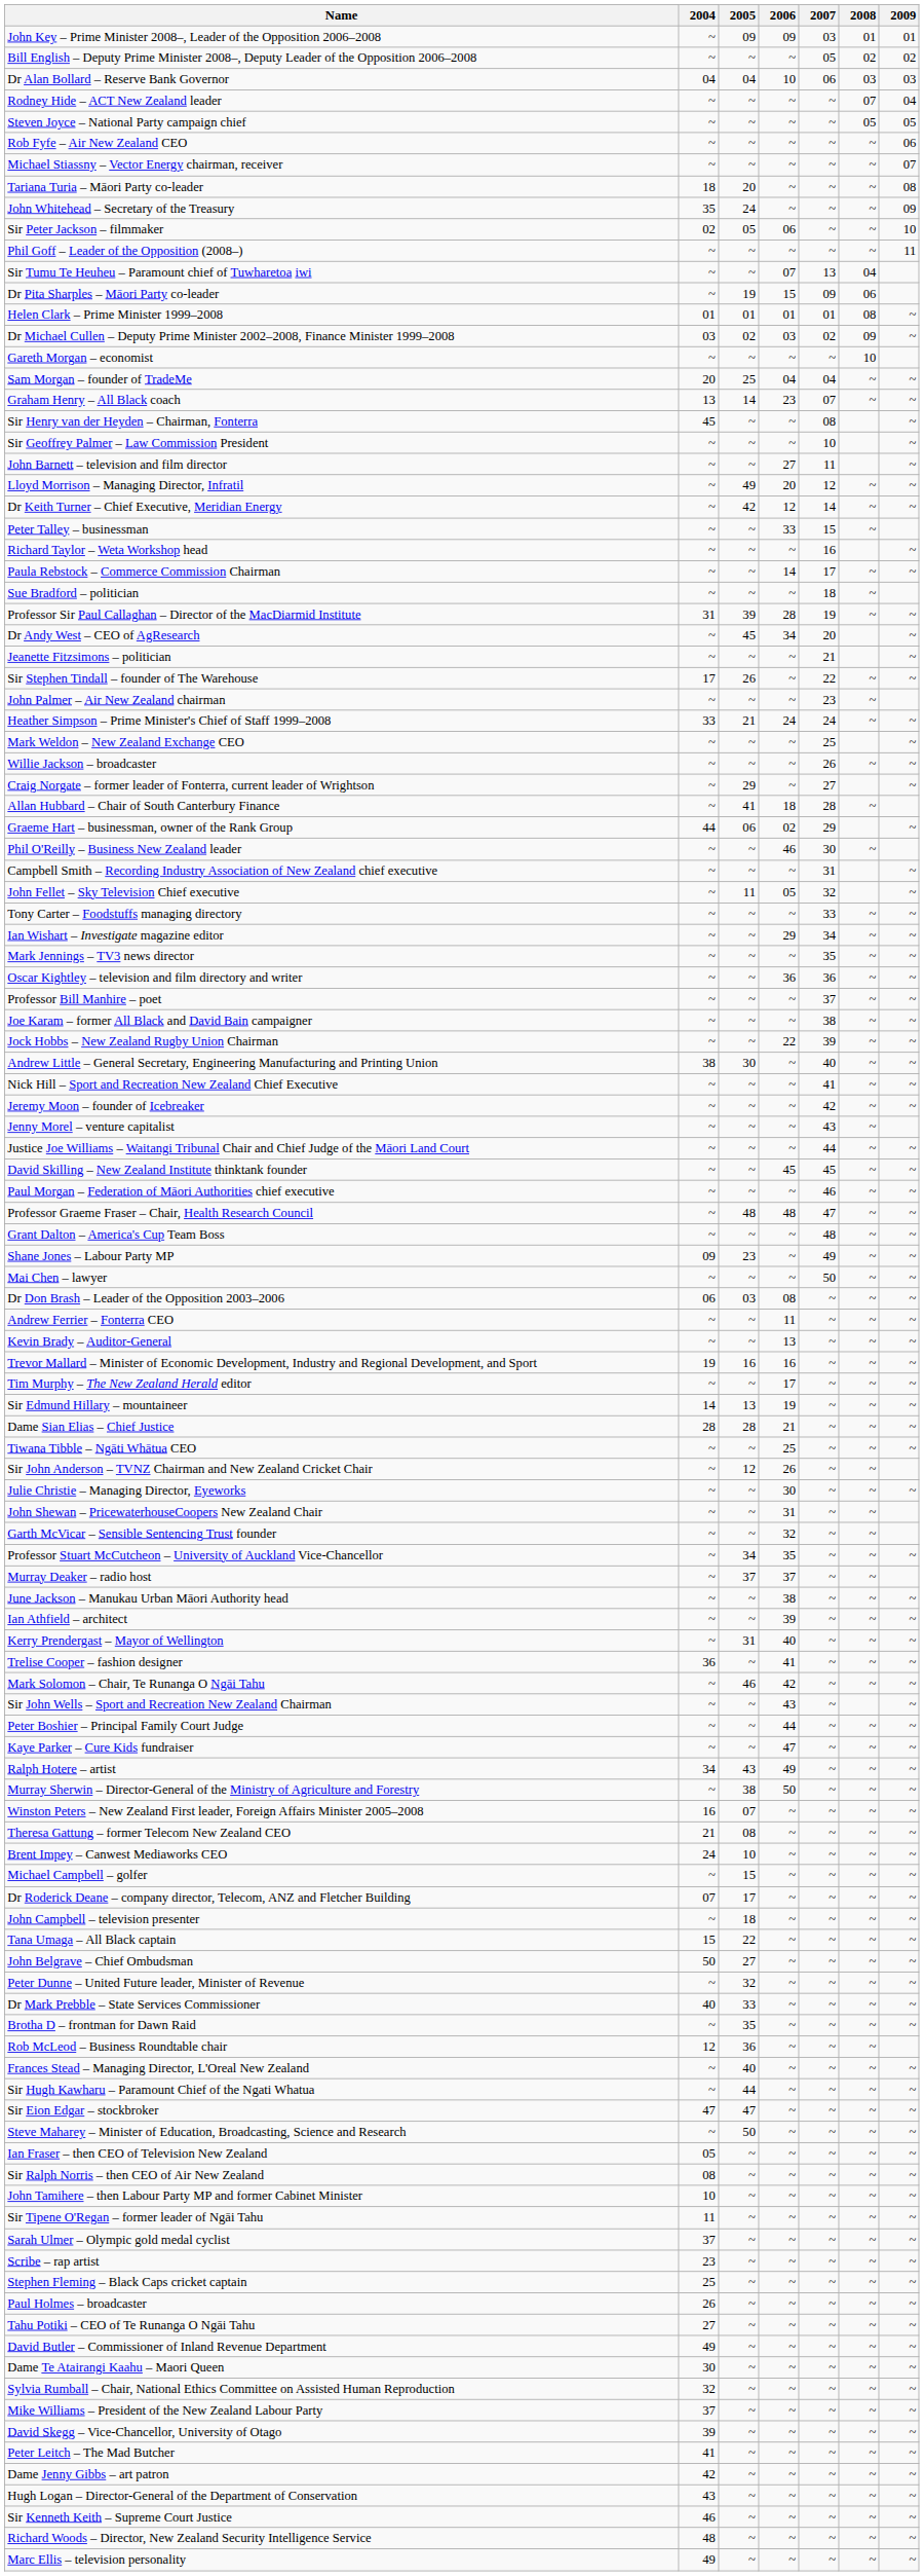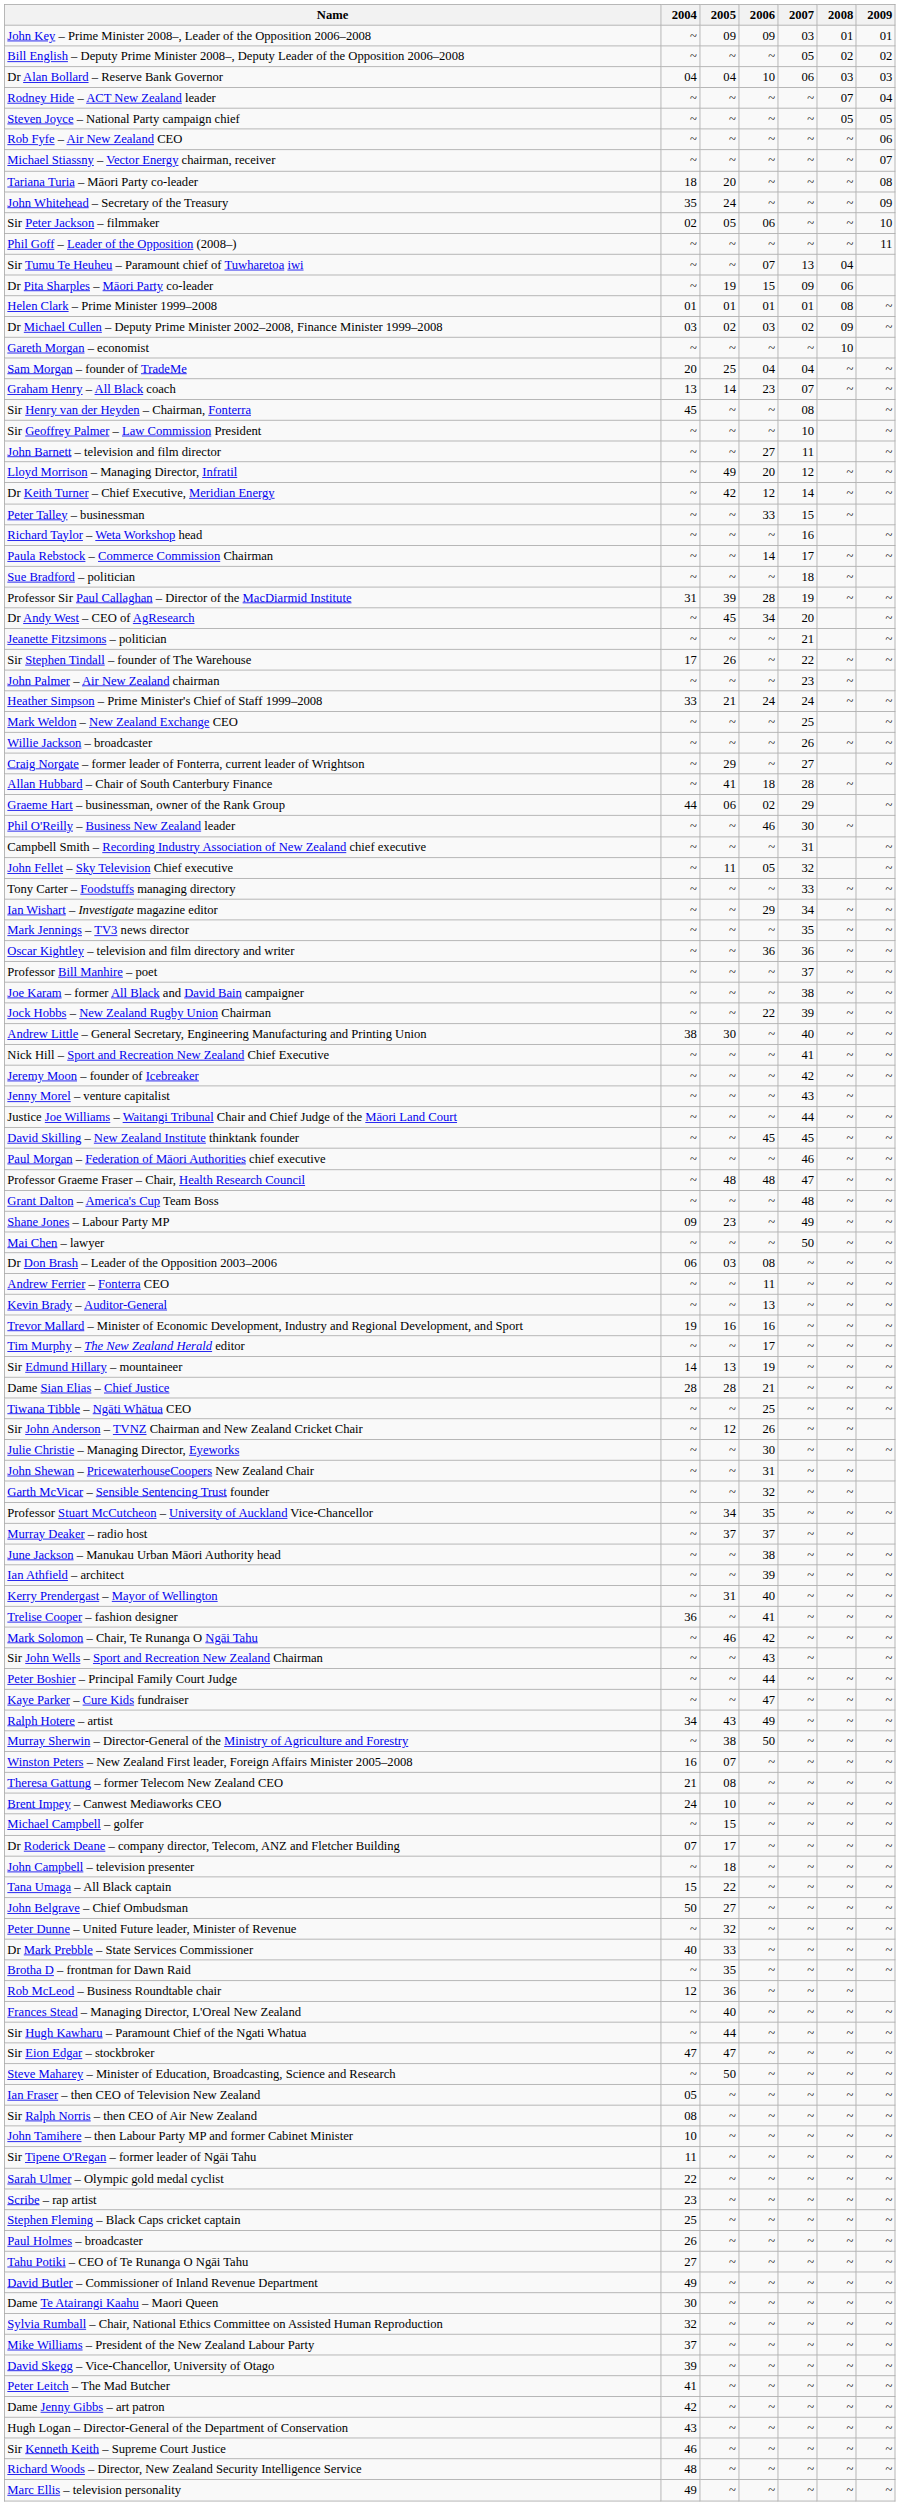Sarah Ulmer – Olympic gold medal cyclist | 2004: 37 -> 22
